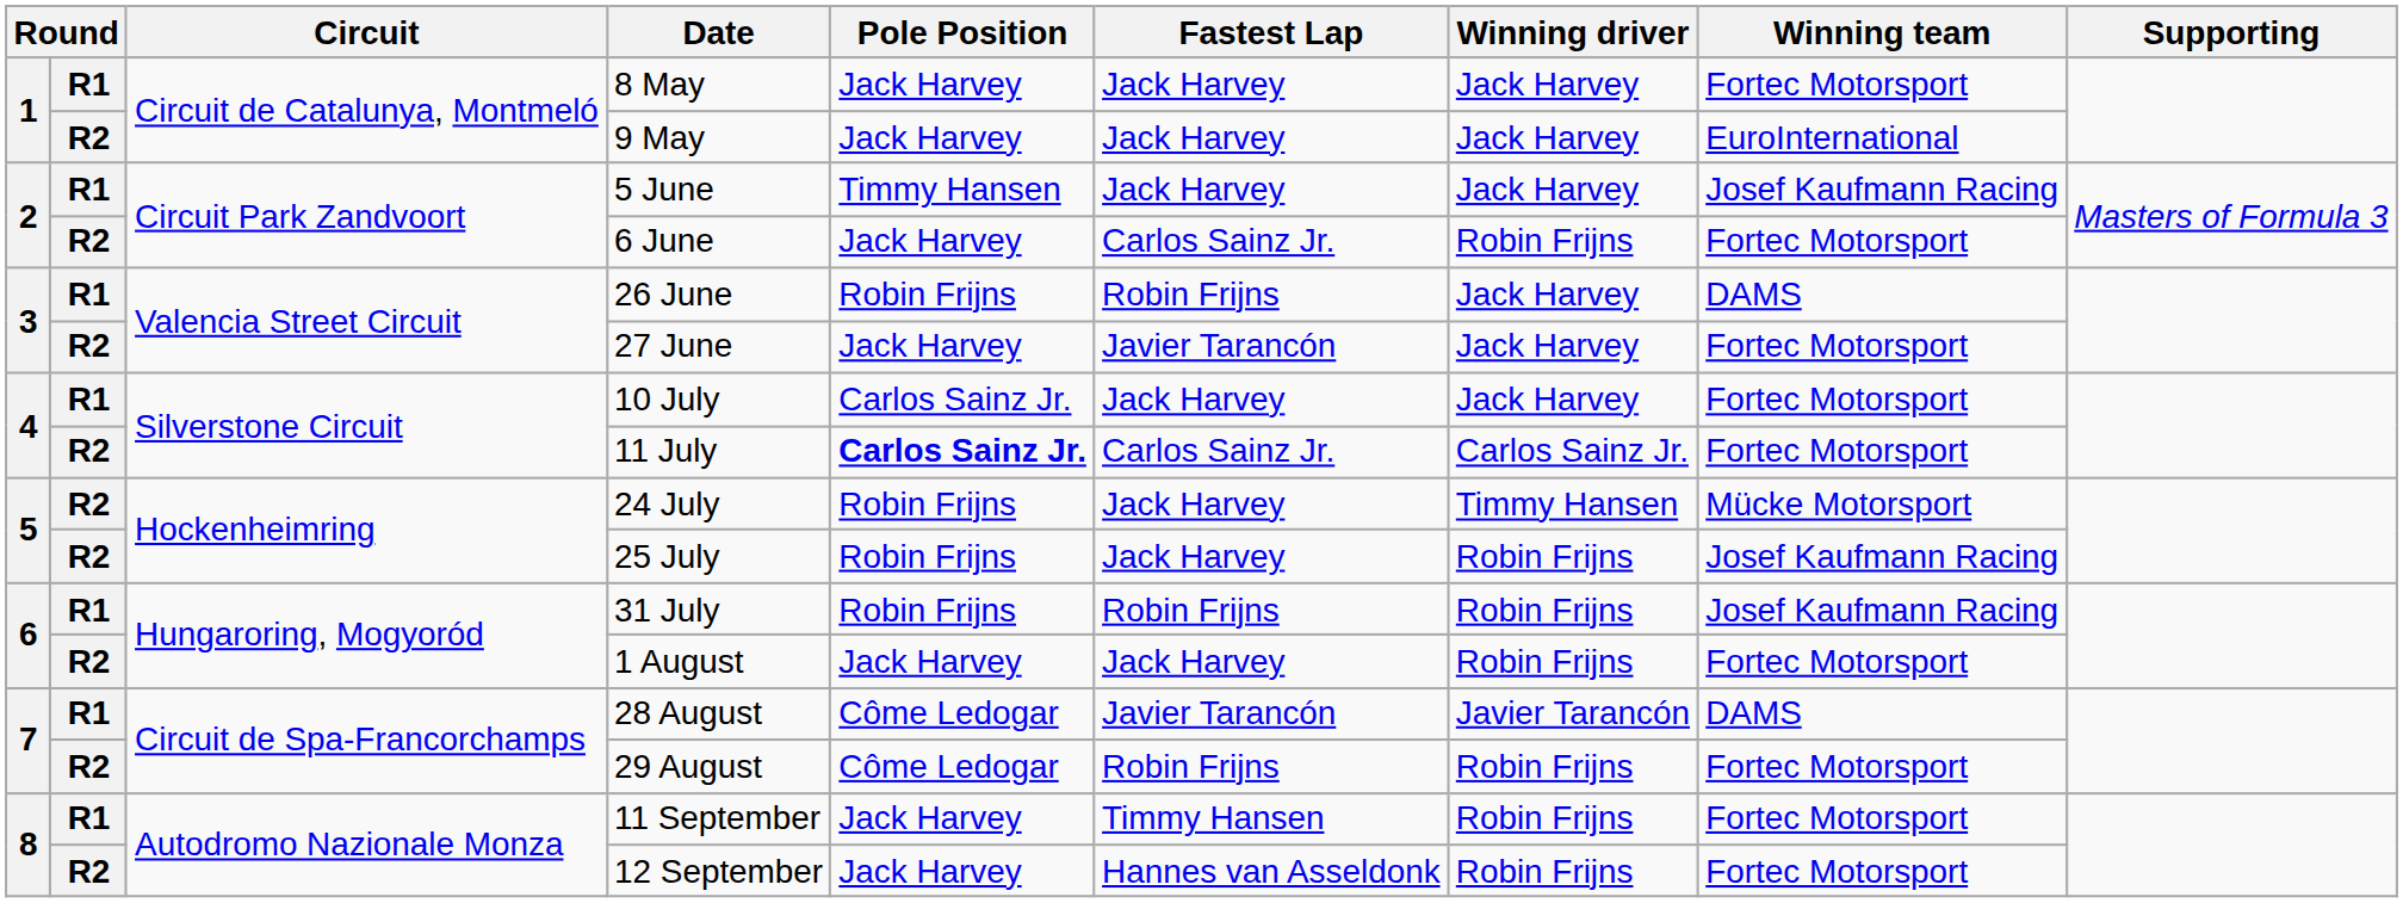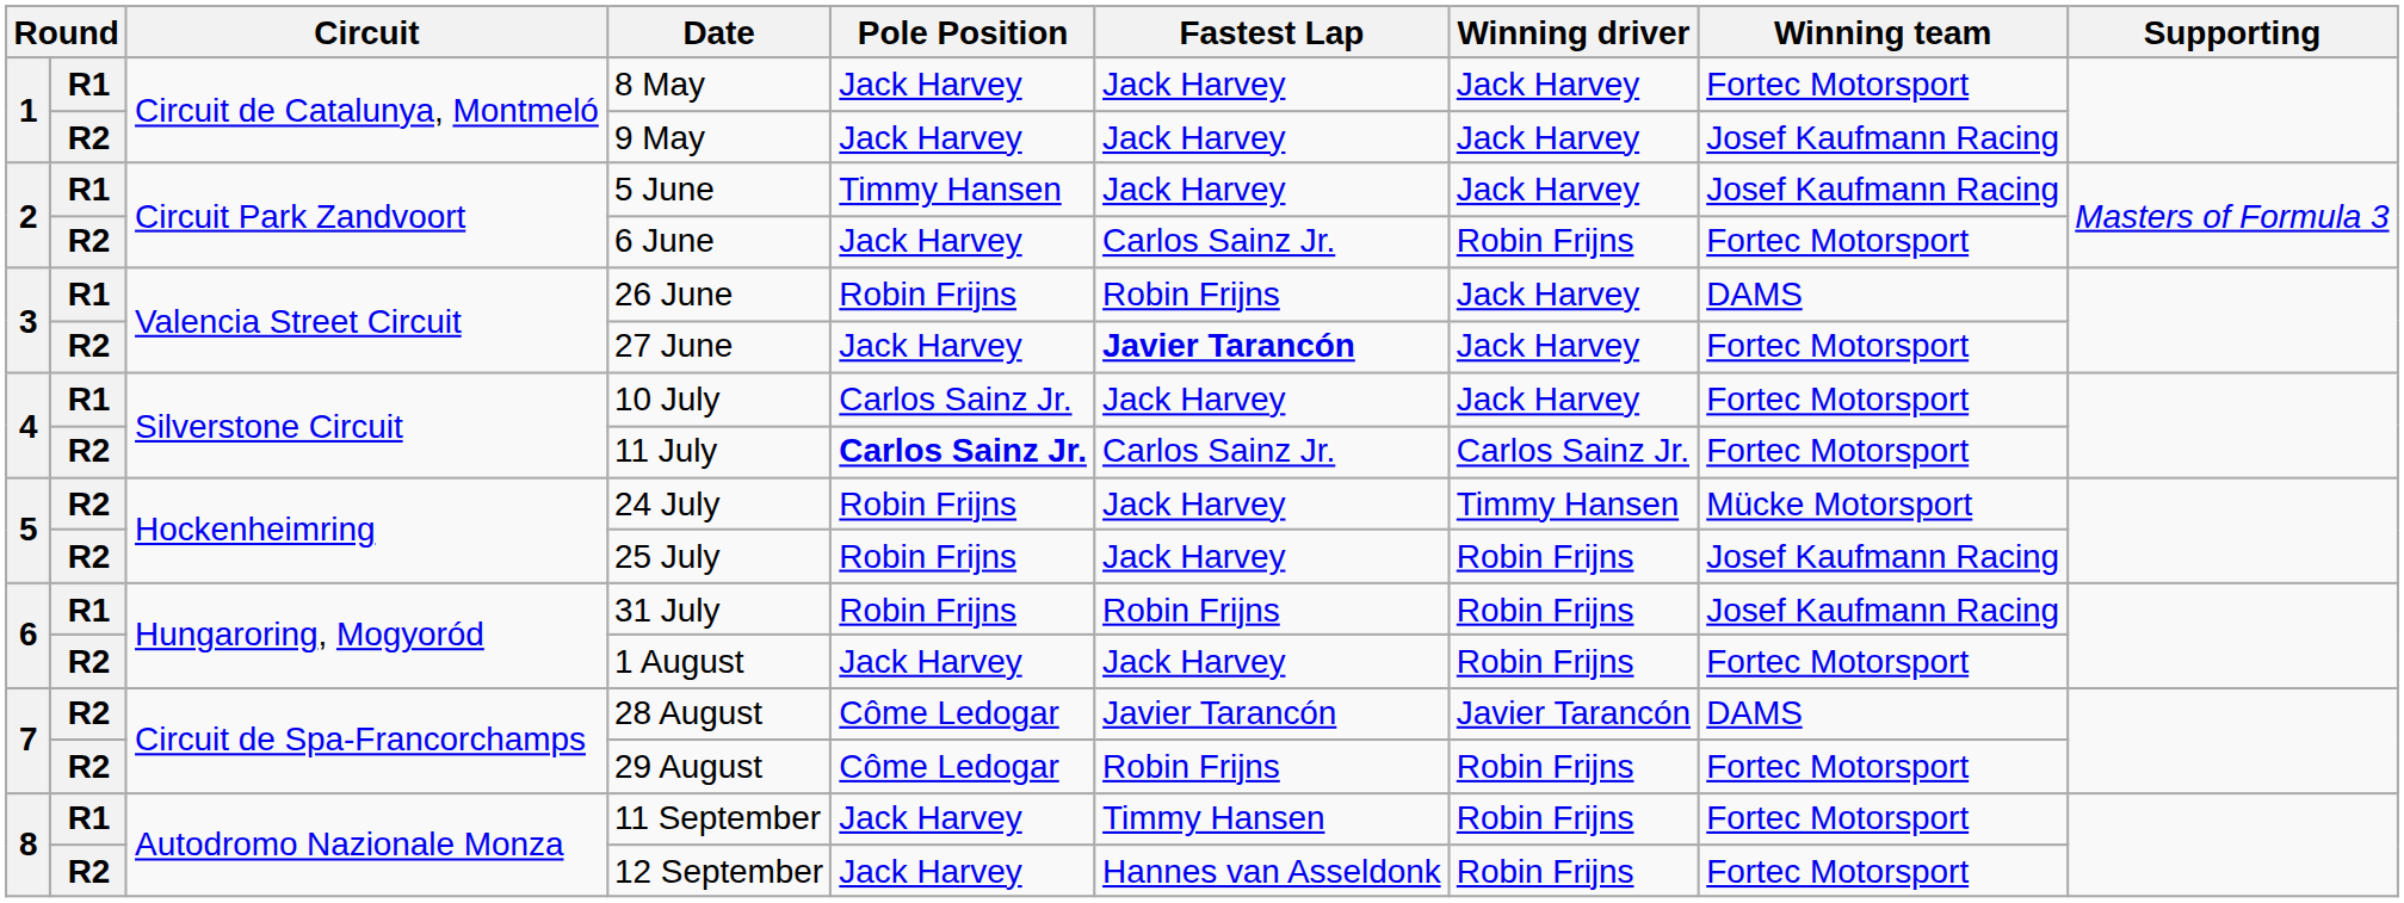9 May | Winning team: EuroInternational -> Josef Kaufmann Racing
27 June | Fastest Lap: normal -> bold
28 August | column 2: R1 -> R2
